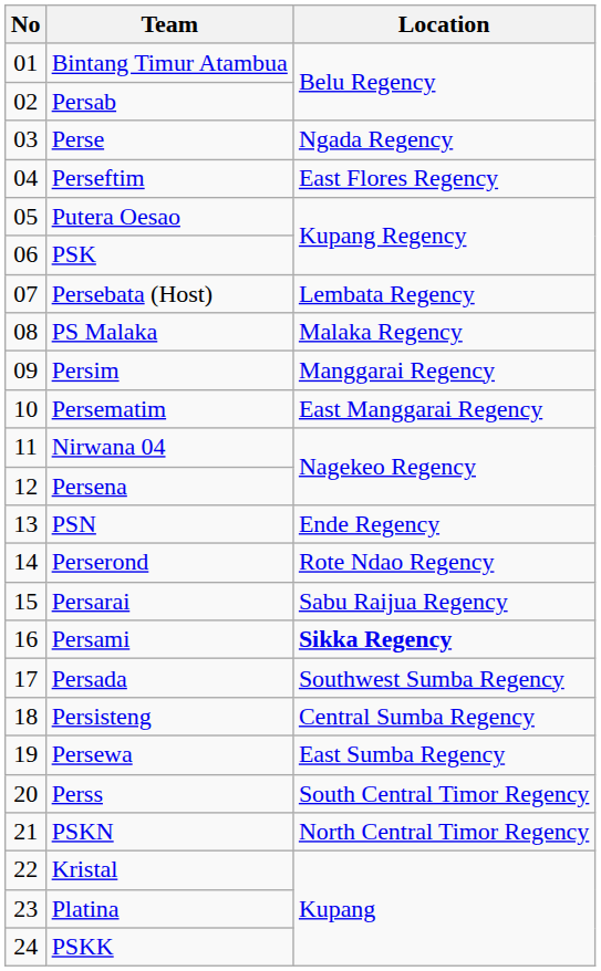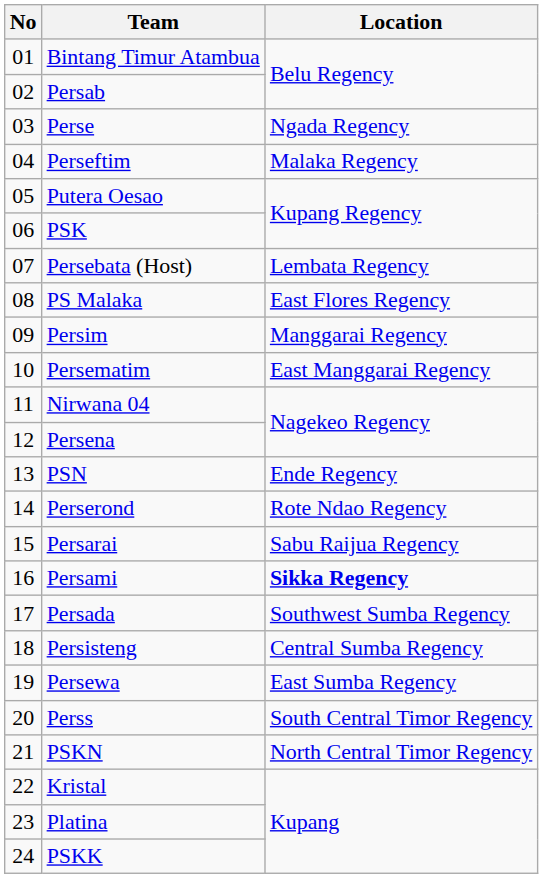Perseftim | Location: East Flores Regency -> Malaka Regency
PS Malaka | Location: Malaka Regency -> East Flores Regency
